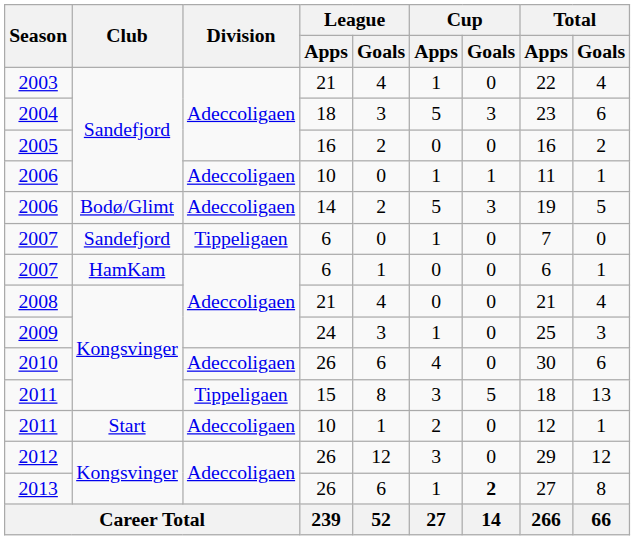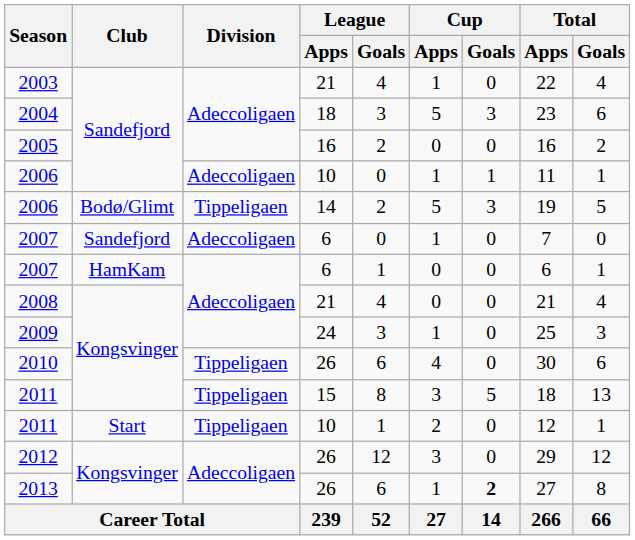2006 / Bodø/Glimt | Division: Adeccoligaen -> Tippeligaen
2007 / Sandefjord | Division: Tippeligaen -> Adeccoligaen
2010 | Division: Adeccoligaen -> Tippeligaen
2011 / Start | Division: Adeccoligaen -> Tippeligaen
